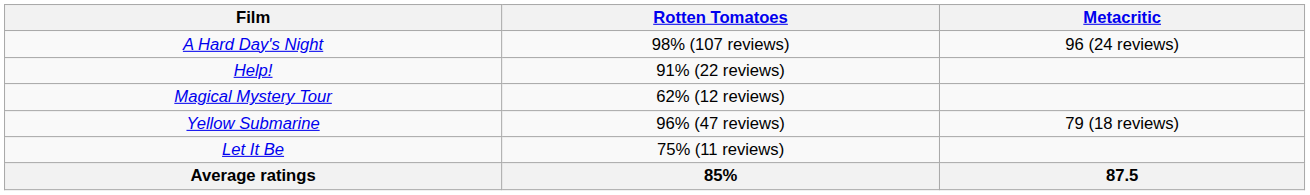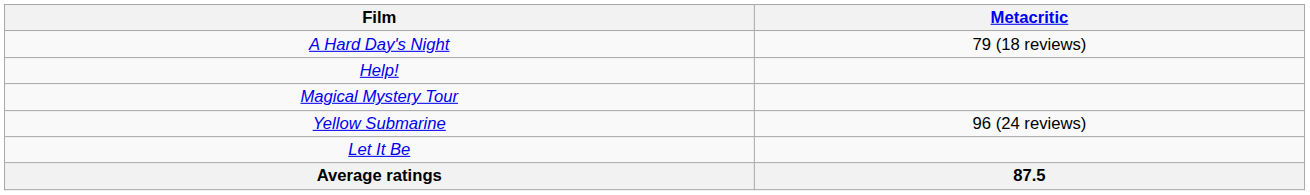- column: Rotten Tomatoes | 98% (107 reviews) | 91% (22 reviews) | 62% (12 reviews) | 96% (47 reviews) | 75% (11 reviews) | 85%
A Hard Day's Night | Metacritic: 96 (24 reviews) -> 79 (18 reviews)
Yellow Submarine | Metacritic: 79 (18 reviews) -> 96 (24 reviews)
